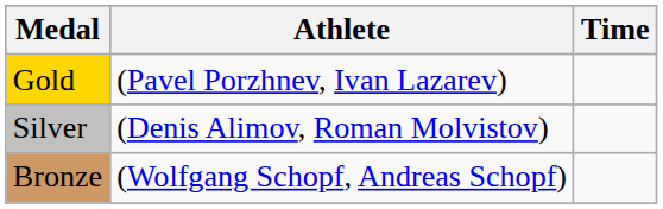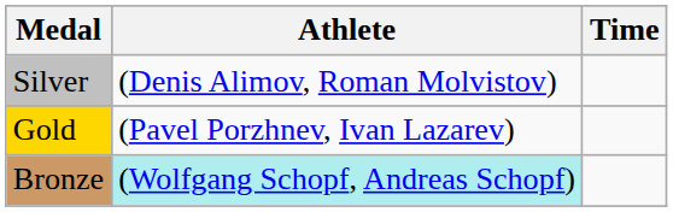rows swapped: Gold <-> Silver
Bronze | Athlete: no background -> paleturquoise background
